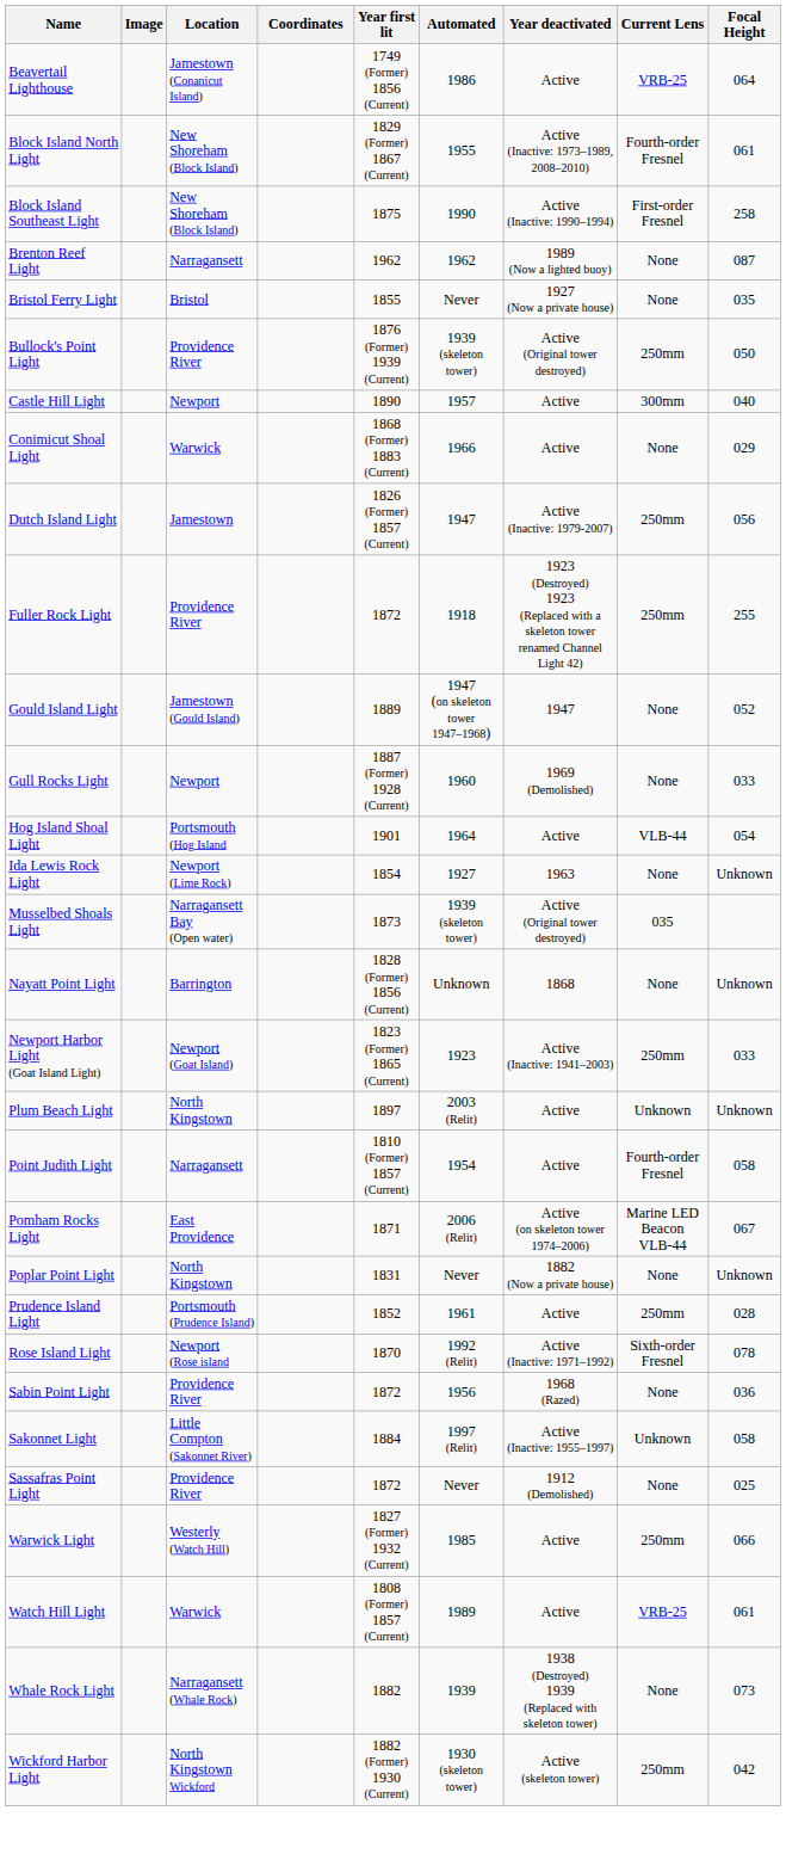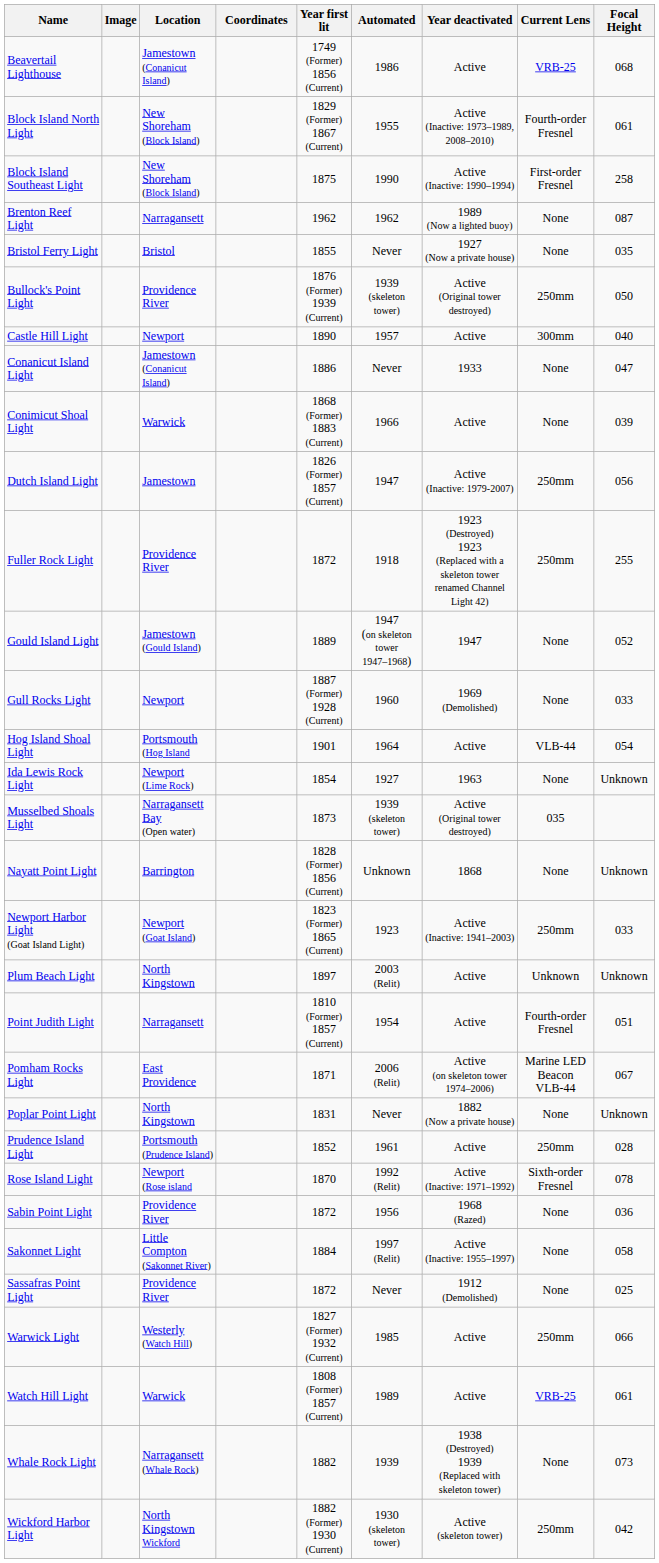Beavertail Lighthouse | Focal Height: 064 -> 068
+ row: Conanicut Island Light | Jamestown (Conanicut Island) | 1886 | Never | 1933 | None | 047
Conimicut Shoal Light | Focal Height: 029 -> 039
Point Judith Light | Focal Height: 058 -> 051
Sakonnet Light | Current Lens: Unknown -> None
